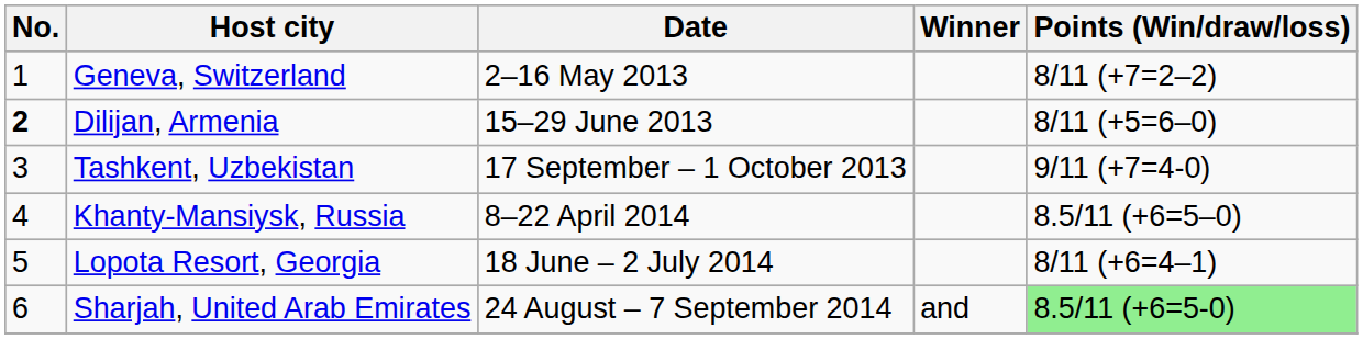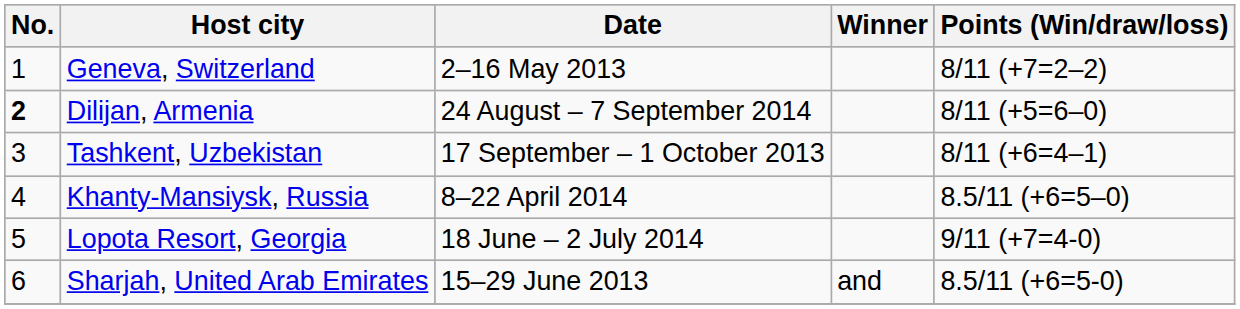Dilijan, Armenia | Date: 15–29 June 2013 -> 24 August – 7 September 2014
Tashkent, Uzbekistan | Points (Win/draw/loss): 9/11 (+7=4-0) -> 8/11 (+6=4–1)
Lopota Resort, Georgia | Points (Win/draw/loss): 8/11 (+6=4–1) -> 9/11 (+7=4-0)
Sharjah, United Arab Emirates | Date: 24 August – 7 September 2014 -> 15–29 June 2013
Sharjah, United Arab Emirates | Points (Win/draw/loss): lightgreen background -> no background
